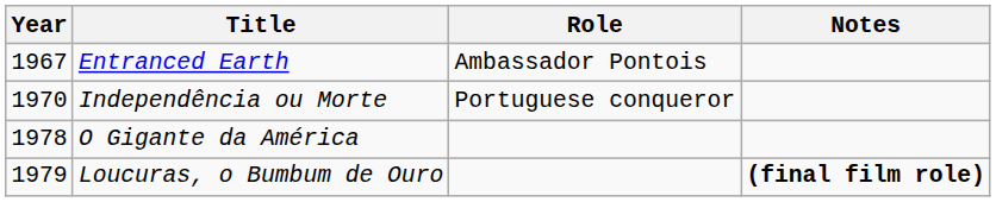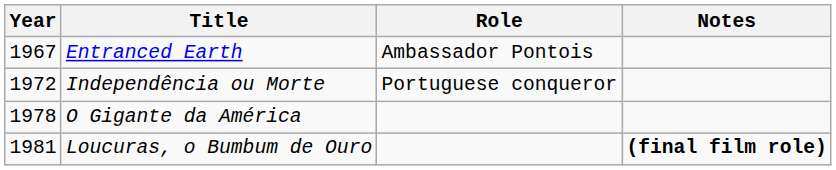Independência ou Morte | Year: 1970 -> 1972
Loucuras, o Bumbum de Ouro | Year: 1979 -> 1981
